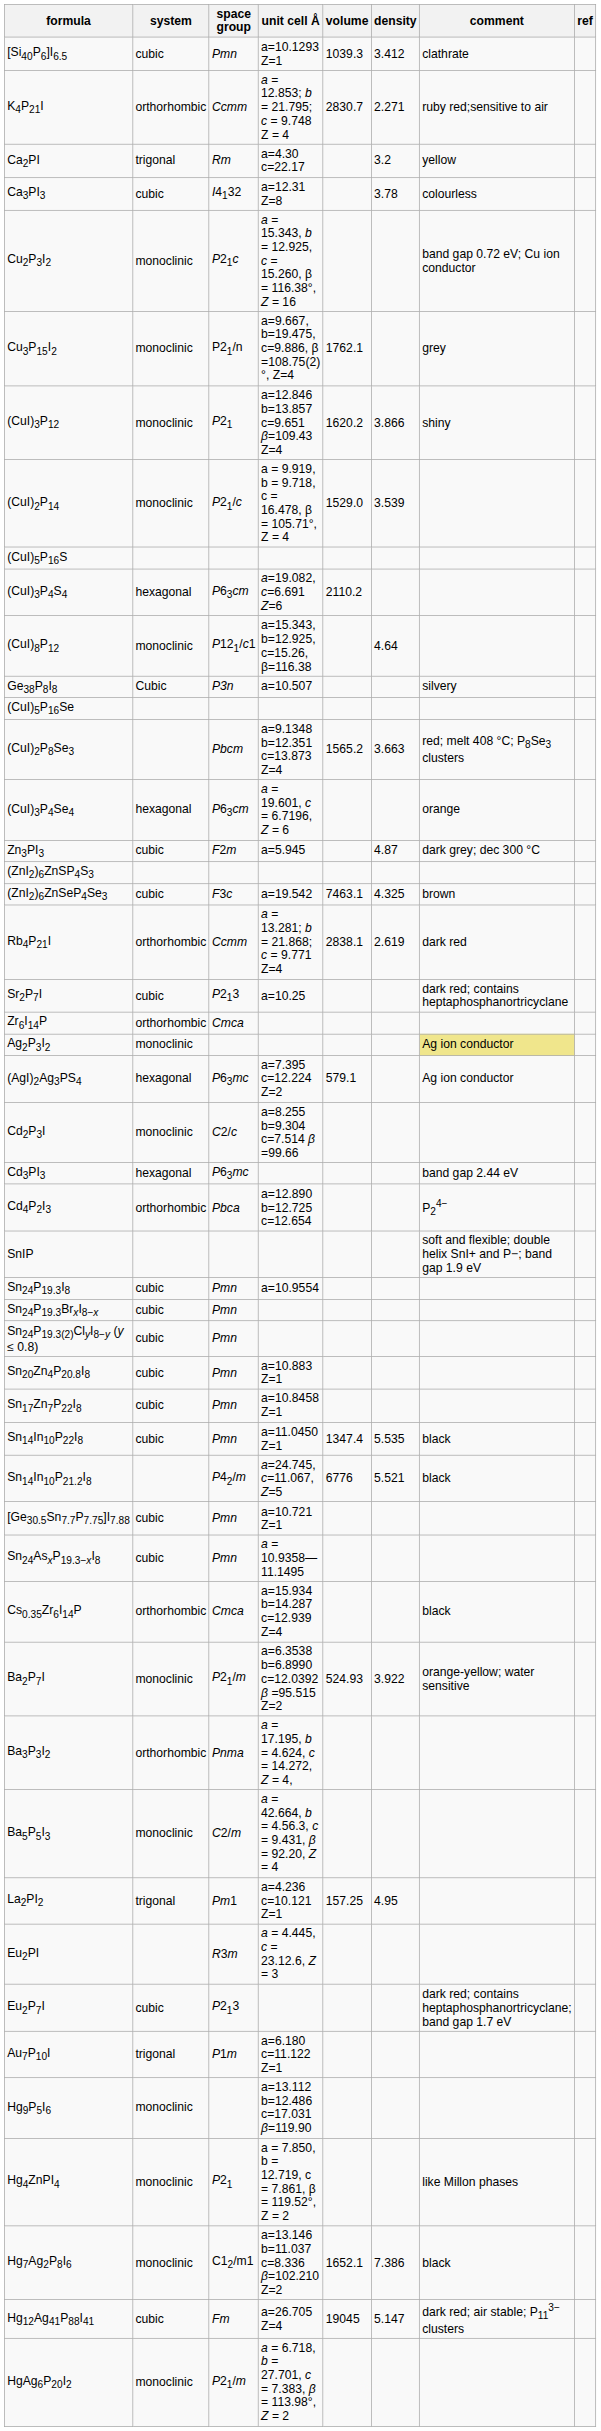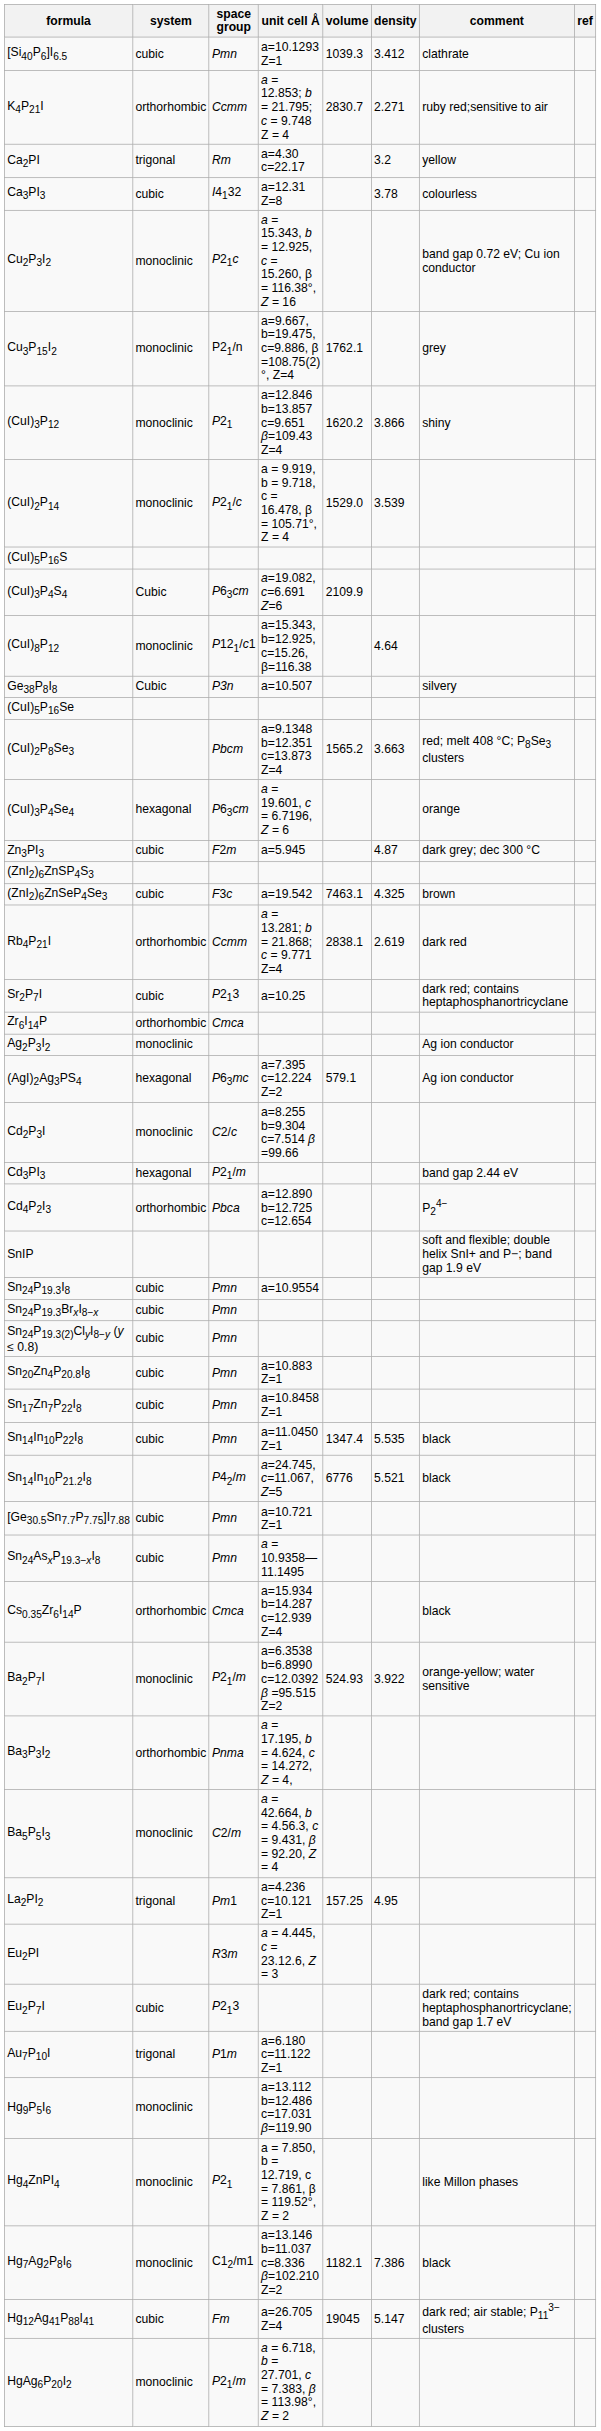(CuI)3P4S4 | system: hexagonal -> Cubic
(CuI)3P4S4 | volume: 2110.2 -> 2109.9
Ag2P3I2 | comment: khaki background -> no background
Cd3PI3 | space group: P63mc -> P21/m
Hg7Ag2P8I6 | volume: 1652.1 -> 1182.1
